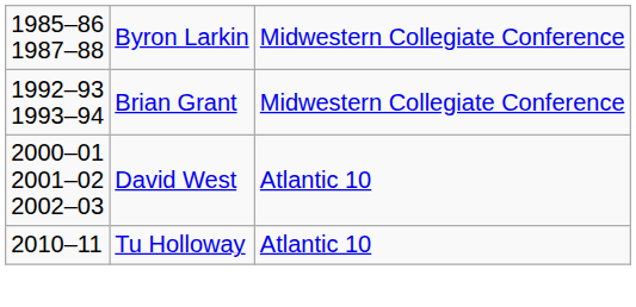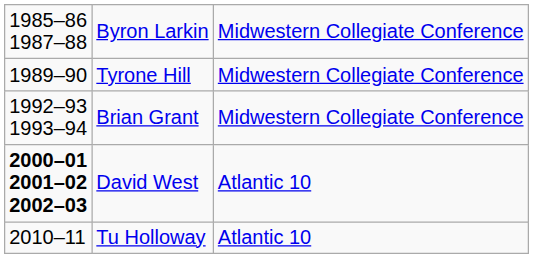+ row: 1989–90 | Tyrone Hill | Midwestern Collegiate Conference
David West | column 1: normal -> bold
